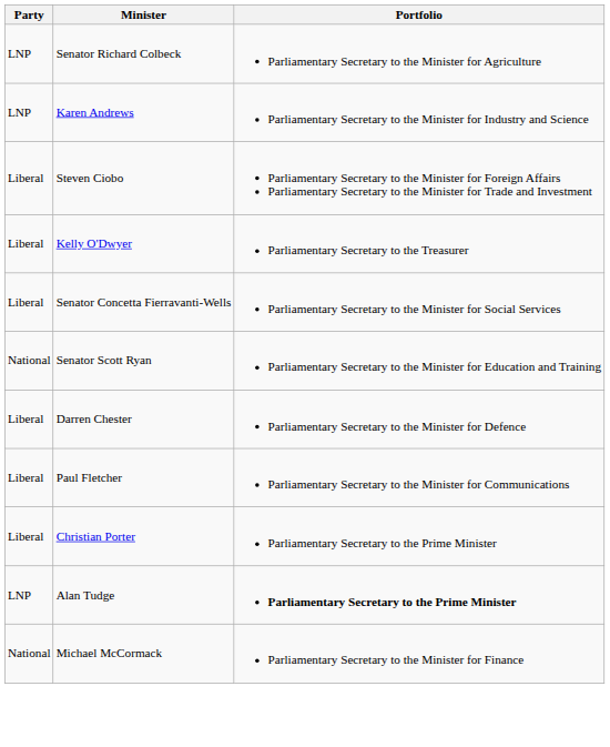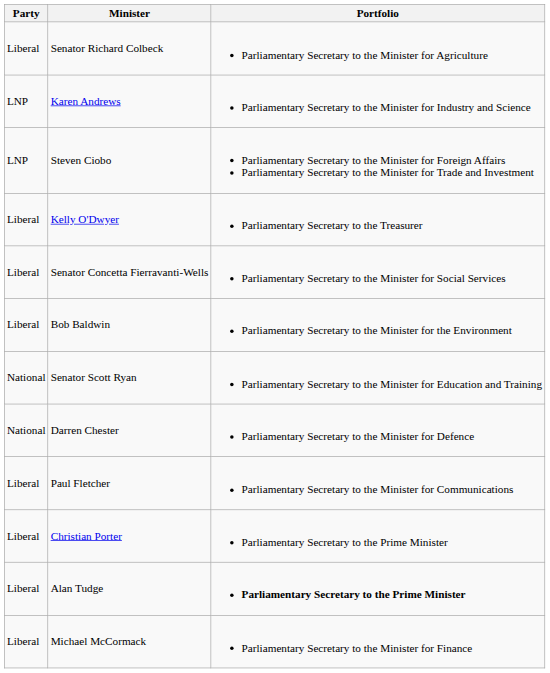Senator Richard Colbeck | Party: LNP -> Liberal
Steven Ciobo | Party: Liberal -> LNP
+ row: Liberal | Bob Baldwin | Parliamentary Secretary to the Minister for the Environment
Darren Chester | Party: Liberal -> National
Alan Tudge | Party: LNP -> Liberal
Michael McCormack | Party: National -> Liberal
